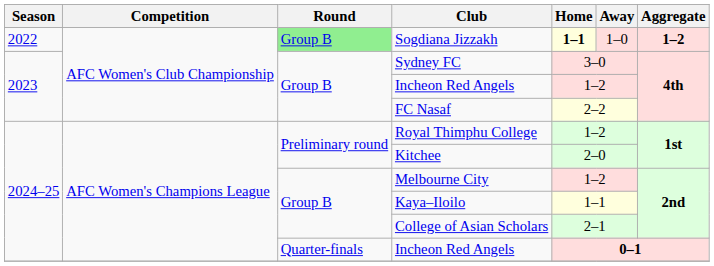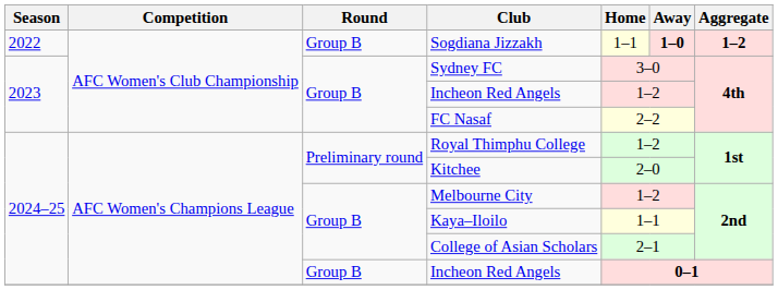Sogdiana Jizzakh | Round: lightgreen background -> no background
Sogdiana Jizzakh | Home: bold -> normal
Sogdiana Jizzakh | Away: normal -> bold
2024–25 / Incheon Red Angels | Round: Quarter-finals -> Group B
